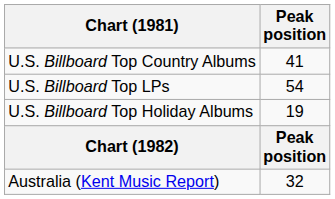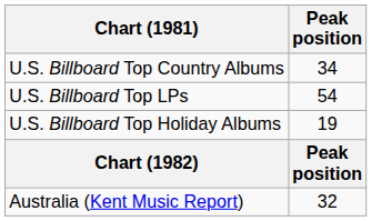U.S. Billboard Top Country Albums | Peak position: 41 -> 34
